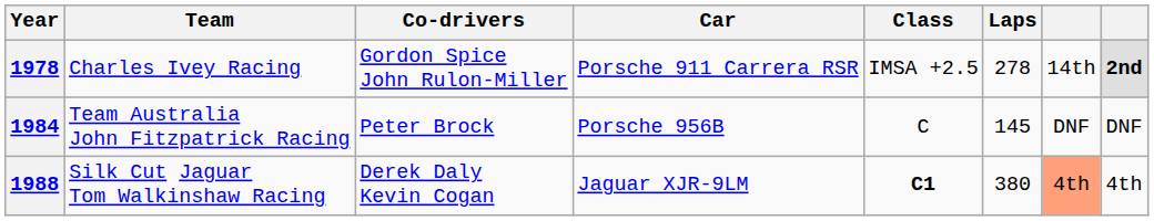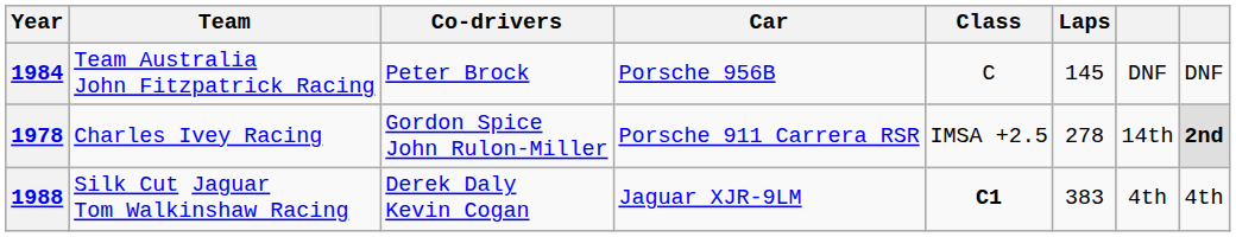rows swapped: 1978 <-> 1984
1988 | Laps: 380 -> 383
1988 | column 7: lightsalmon background -> no background
